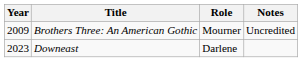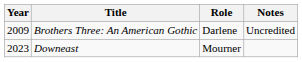Brothers Three: An American Gothic | Role: Mourner -> Darlene
Downeast | Role: Darlene -> Mourner
